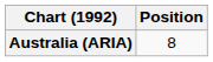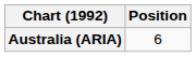Australia (ARIA) | Position: 8 -> 6
